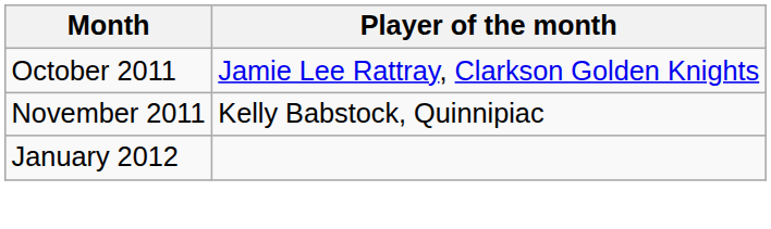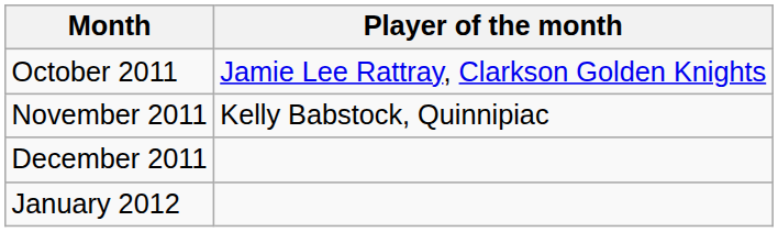+ row: December 2011
